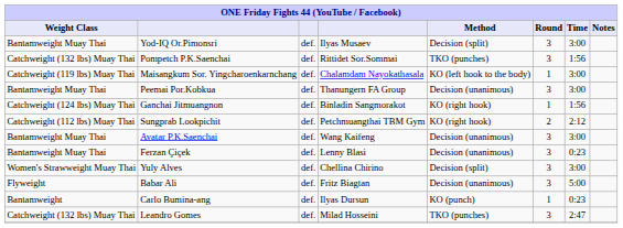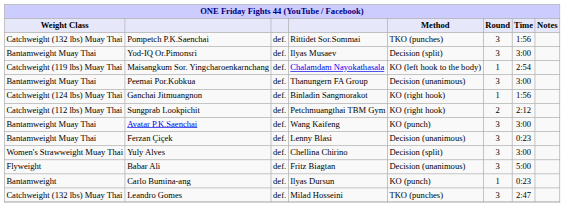rows swapped: Yod-IQ Or.Pimonsri <-> Pompetch P.K.Saenchai
Maisangkum Sor. Yingcharoenkarnchang | Time: 3:00 -> 2:54
Avatar P.K.Saenchai | Method: Decision (unanimous) -> KO (punch)
